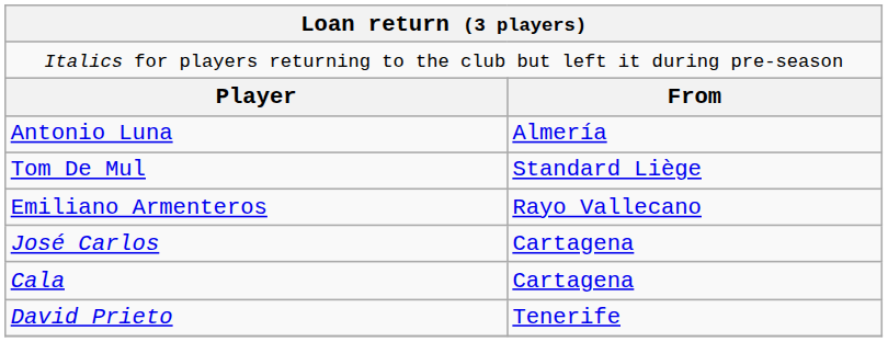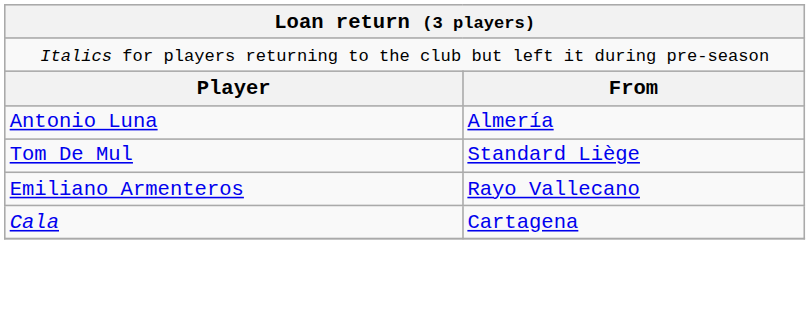- row: José Carlos | Cartagena
- row: David Prieto | Tenerife
